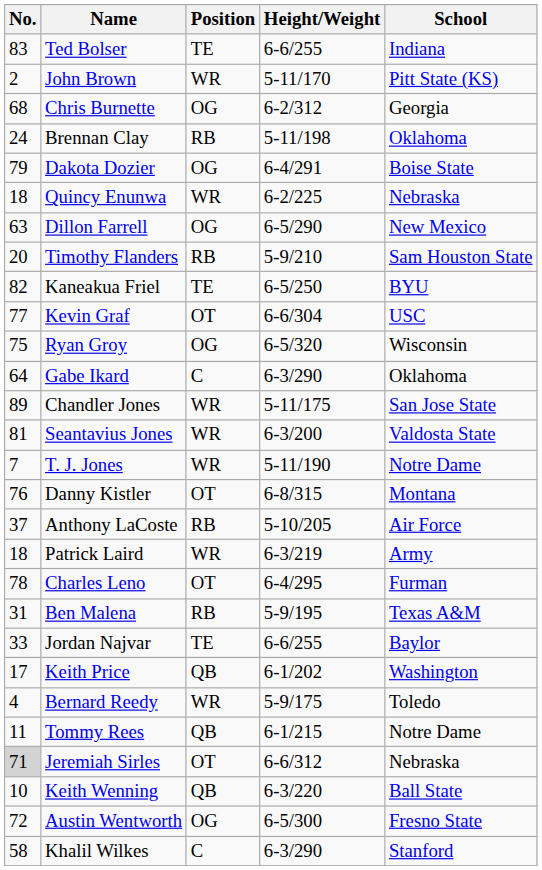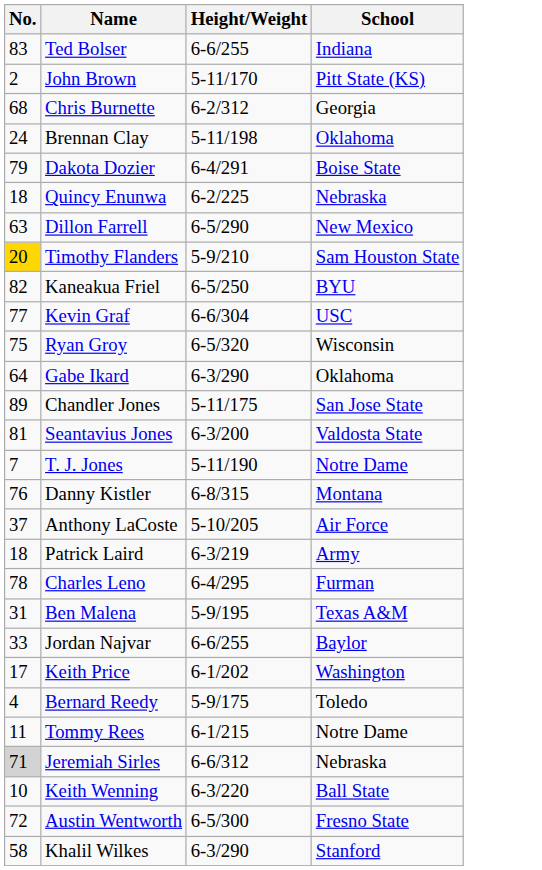- column: Position | TE | WR | OG | RB | OG | WR | OG | RB | TE | OT | OG | C | WR | WR | WR | OT | RB | WR | OT | RB | TE | QB | WR | QB | OT | QB | OG | C
Timothy Flanders | No.: no background -> gold background
